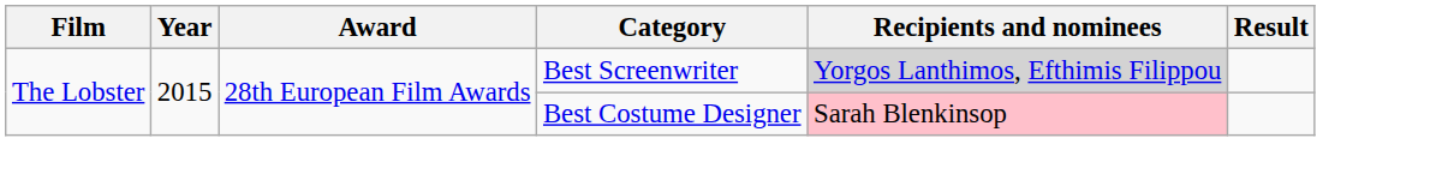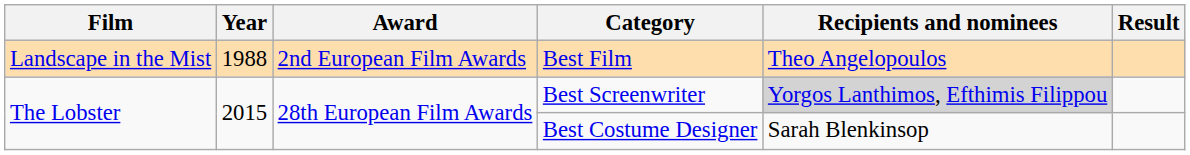+ row: Landscape in the Mist | 1988 | 2nd European Film Awards | Best Film | Theo Angelopoulos
Best Costume Designer | Recipients and nominees: pink background -> no background
